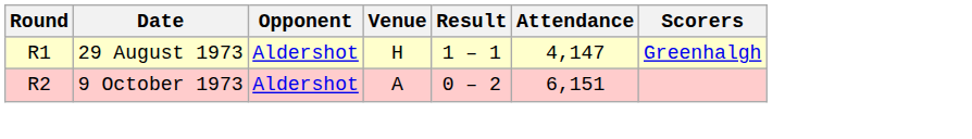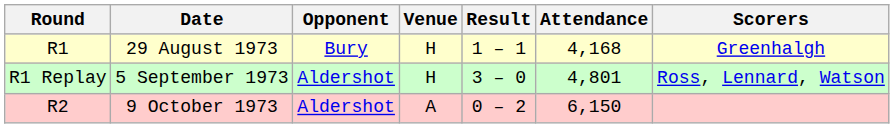29 August 1973 | Opponent: Aldershot -> Bury
29 August 1973 | Attendance: 4,147 -> 4,168
+ row: R1 Replay | 5 September 1973 | Aldershot | H | 3 – 0 | 4,801 | Ross, Lennard, Watson
9 October 1973 | Attendance: 6,151 -> 6,150
